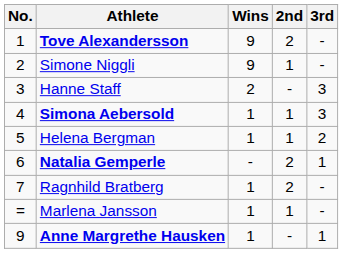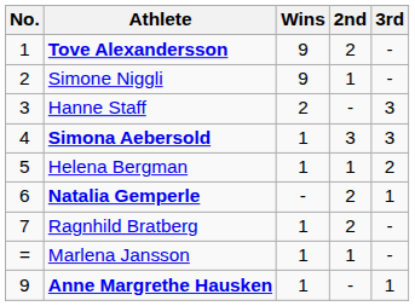Simona Aebersold | 2nd: 1 -> 3
